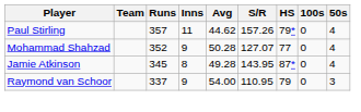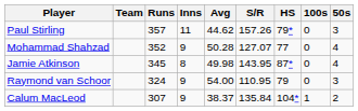Paul Stirling | 50s: 4 -> 3
Jamie Atkinson | Avg: 49.28 -> 49.98
Raymond van Schoor | Runs: 337 -> 324
+ row: Calum MacLeod | 307 | 9 | 38.37 | 135.84 | 104* | 1 | 2
